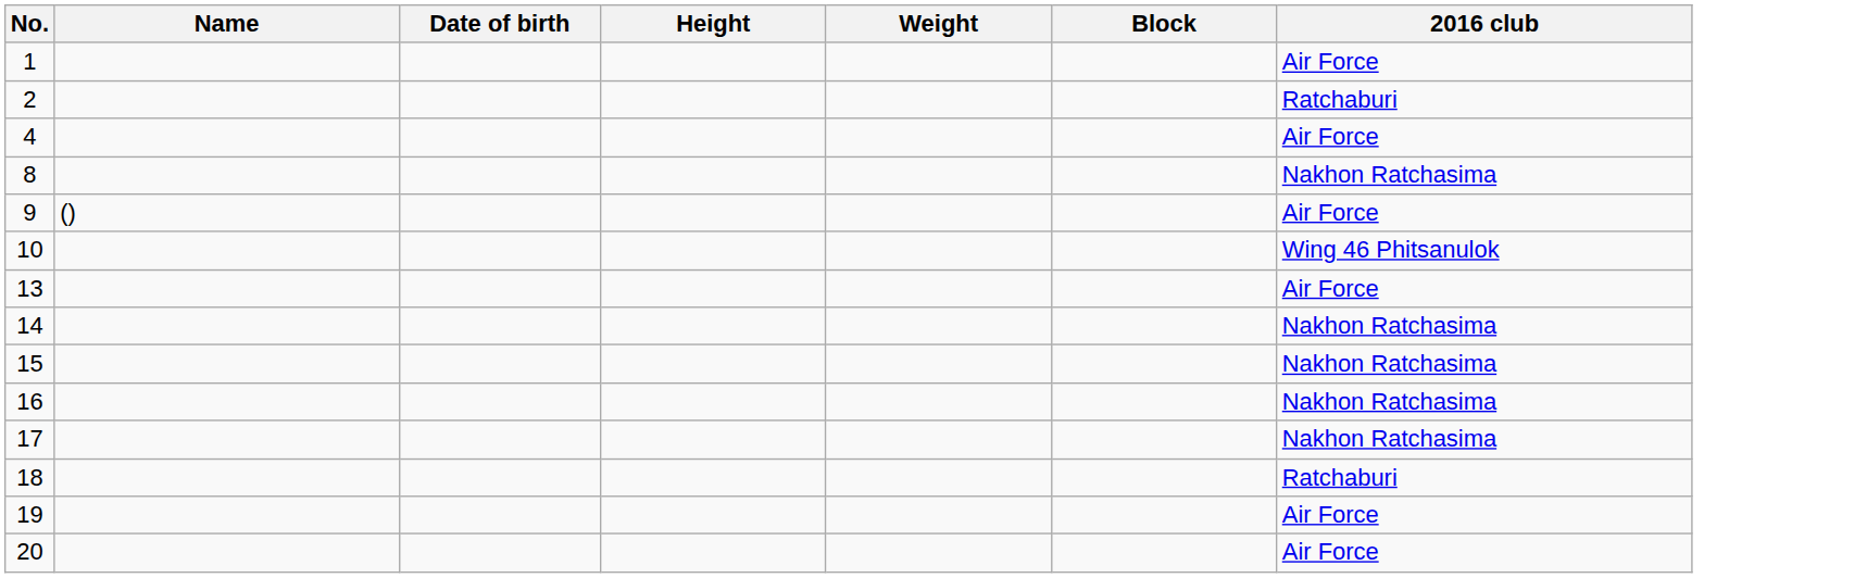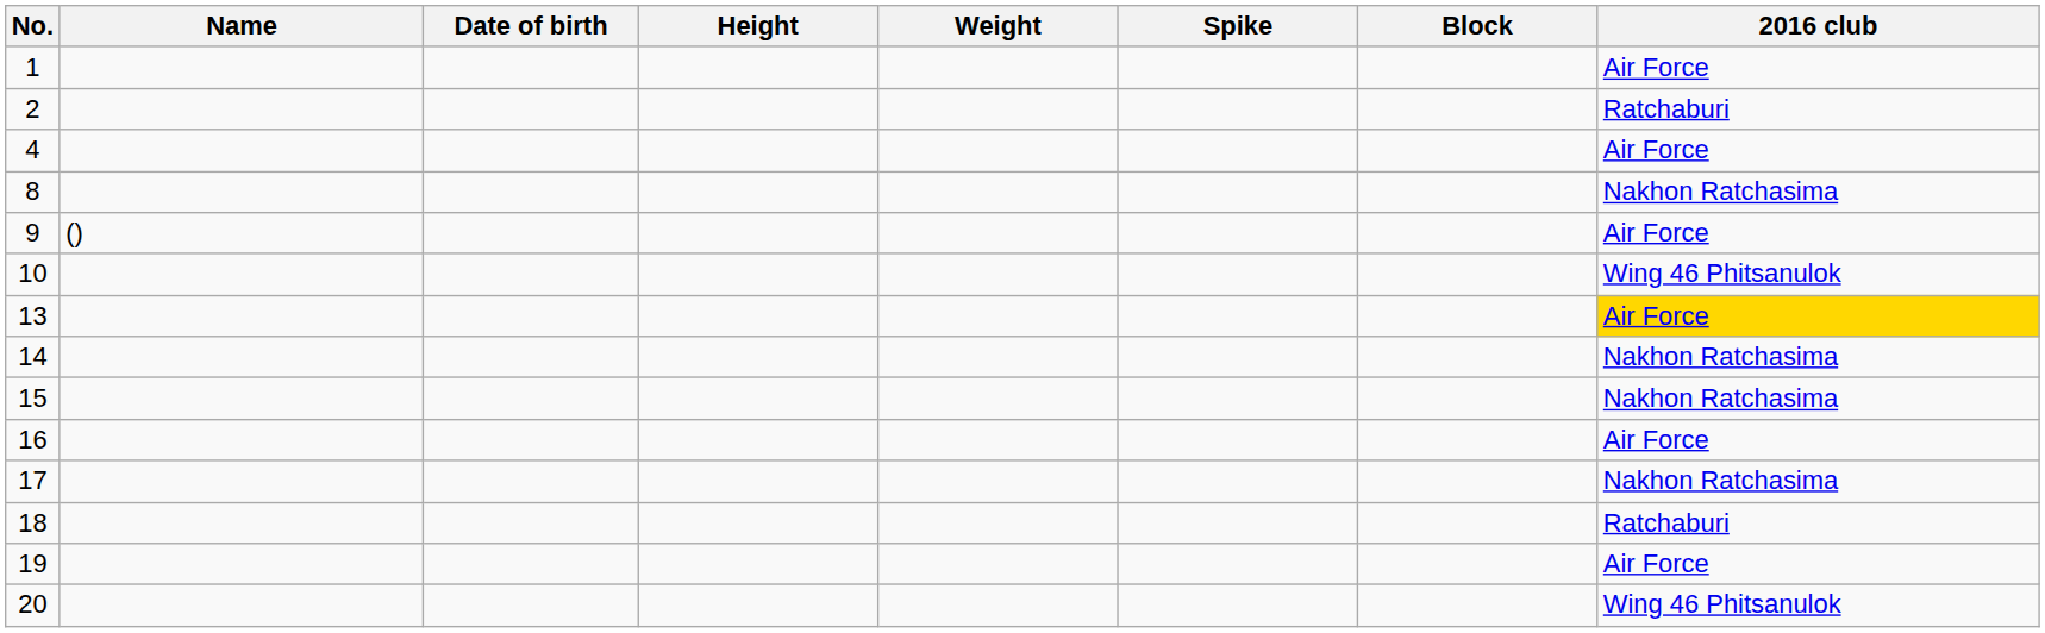+ column: Spike
13 | 2016 club: no background -> gold background
16 | 2016 club: Nakhon Ratchasima -> Air Force
20 | 2016 club: Air Force -> Wing 46 Phitsanulok
